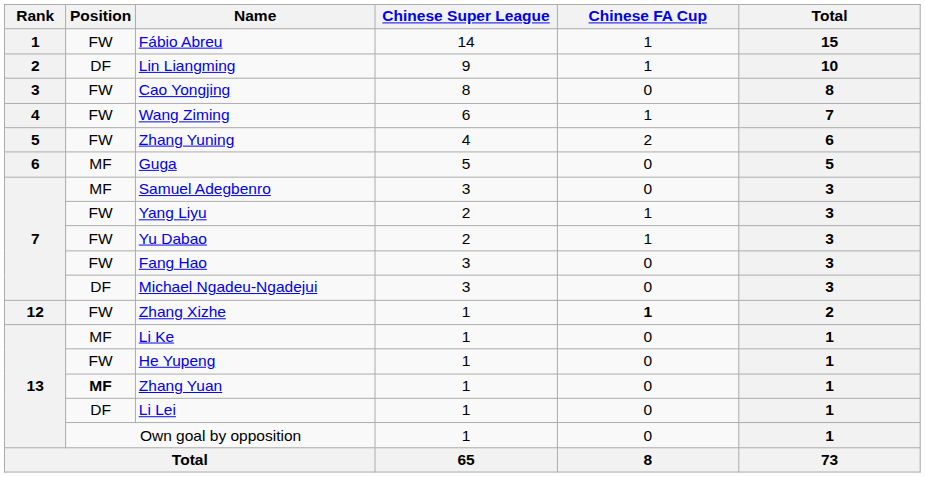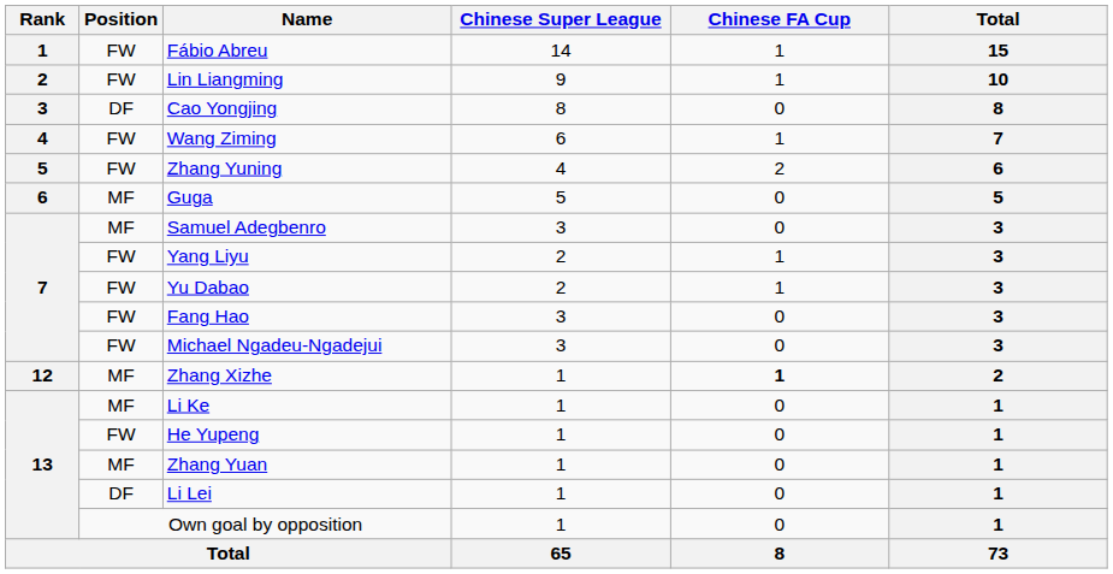Lin Liangming | Position: DF -> FW
Cao Yongjing | Position: FW -> DF
Michael Ngadeu-Ngadejui | Position: DF -> FW
Zhang Xizhe | Position: FW -> MF
Zhang Yuan | Position: bold -> normal
